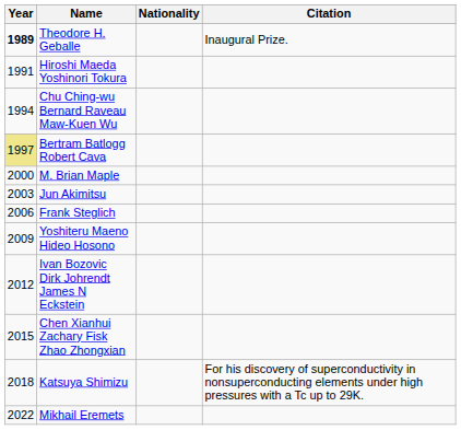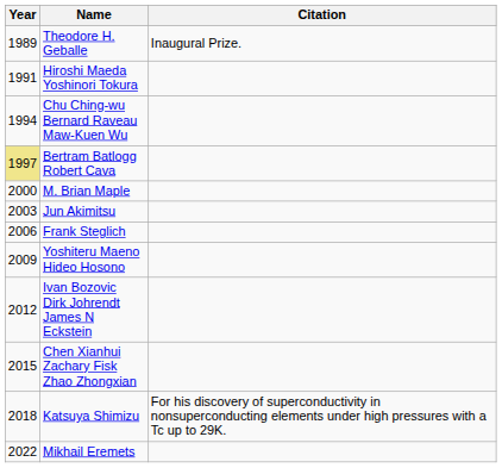- column: Nationality
Theodore H. Geballe | Year: bold -> normal
